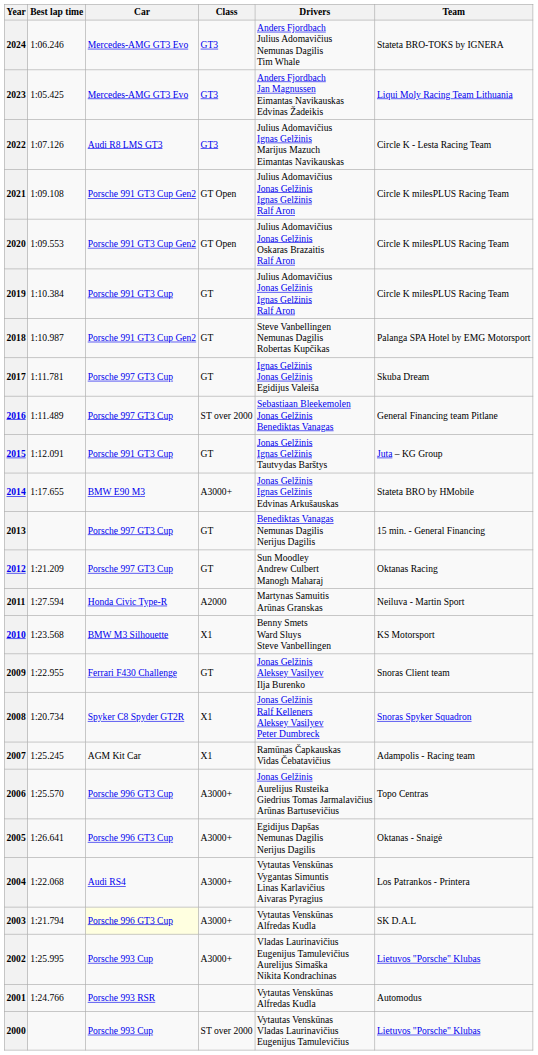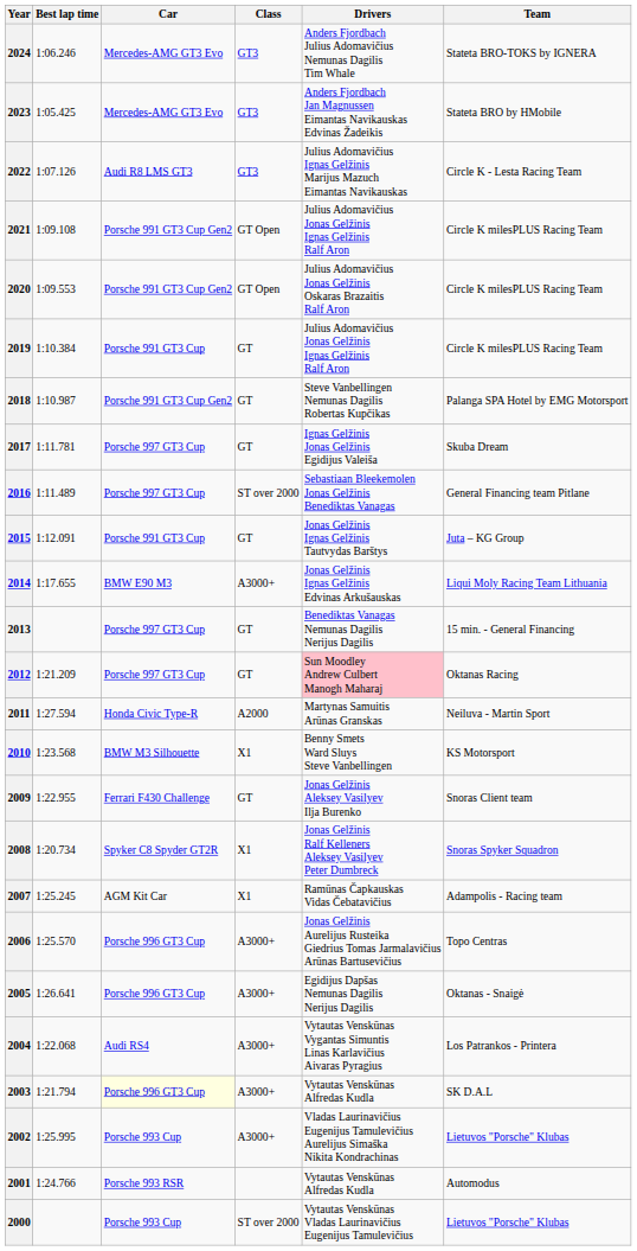2023 | Team: Liqui Moly Racing Team Lithuania -> Stateta BRO by HMobile
2014 | Team: Stateta BRO by HMobile -> Liqui Moly Racing Team Lithuania
2012 | Drivers: no background -> pink background
